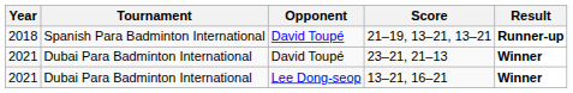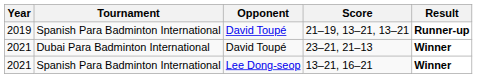21–19, 13–21, 13–21 | Year: 2018 -> 2019
13–21, 16–21 | Tournament: Dubai Para Badminton International -> Spanish Para Badminton International
